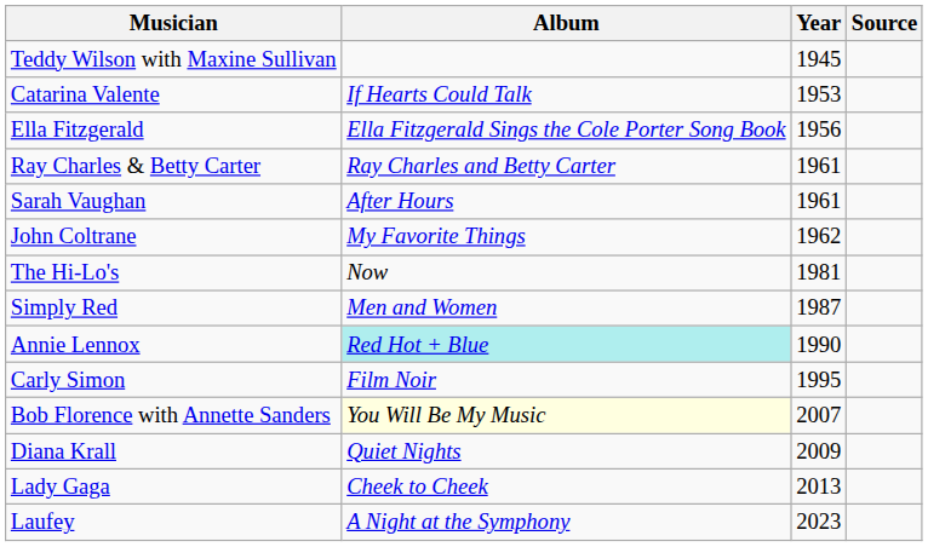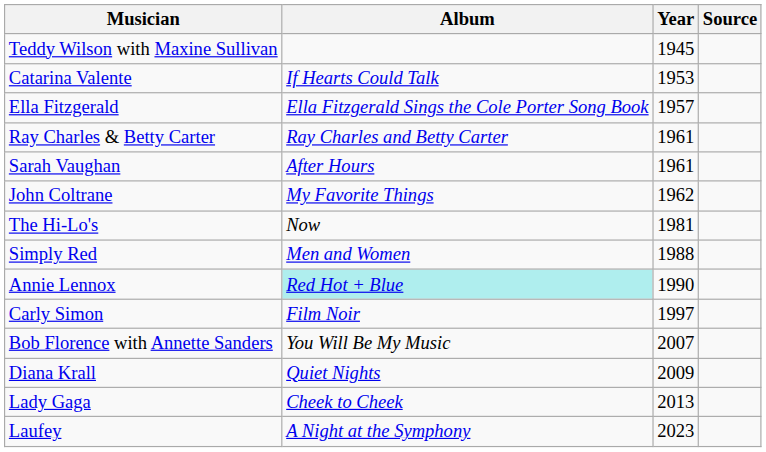Ella Fitzgerald | Year: 1956 -> 1957
Simply Red | Year: 1987 -> 1988
Carly Simon | Year: 1995 -> 1997
Bob Florence with Annette Sanders | Album: lightyellow background -> no background
